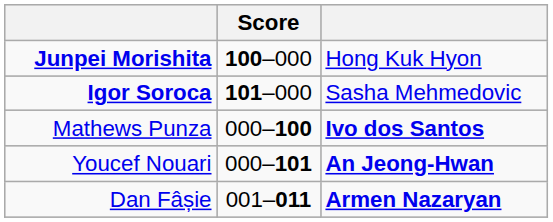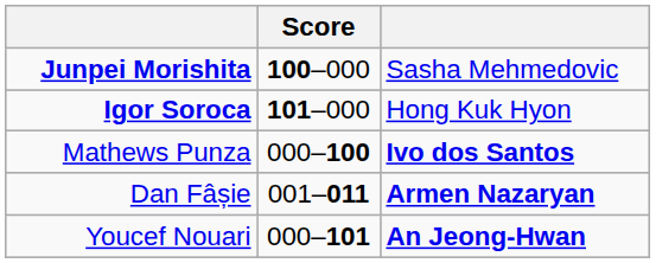Junpei Morishita | column 3: Hong Kuk Hyon -> Sasha Mehmedovic
Igor Soroca | column 3: Sasha Mehmedovic -> Hong Kuk Hyon
rows swapped: Dan Fâșie <-> Youcef Nouari
